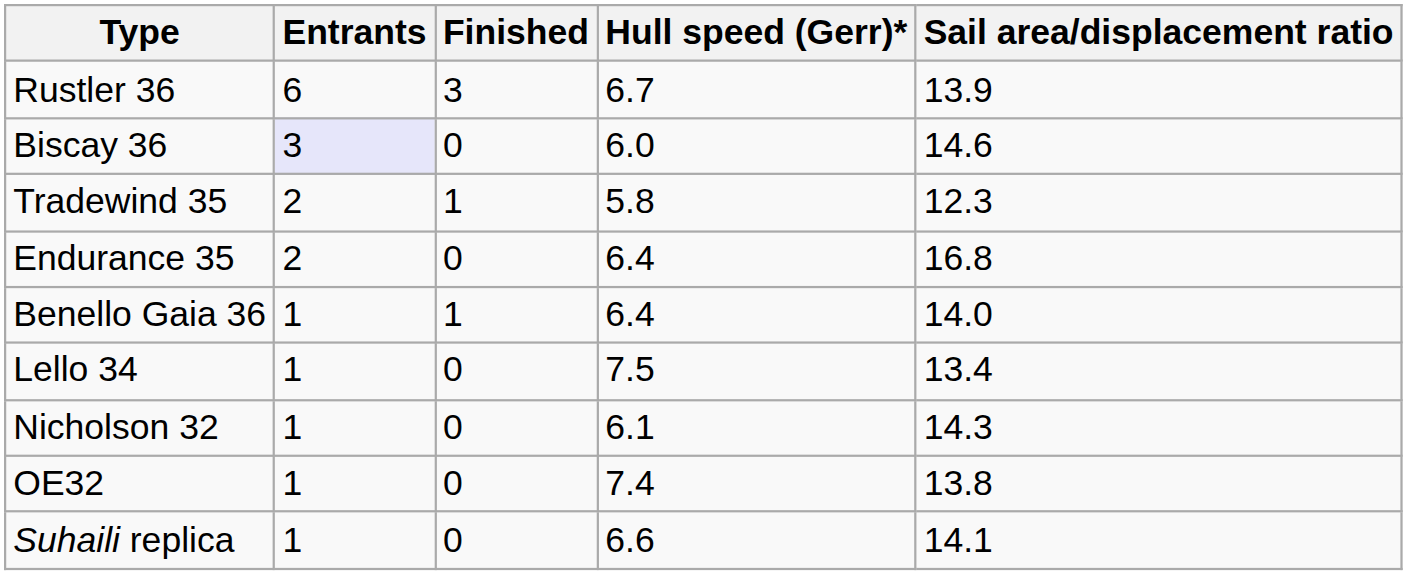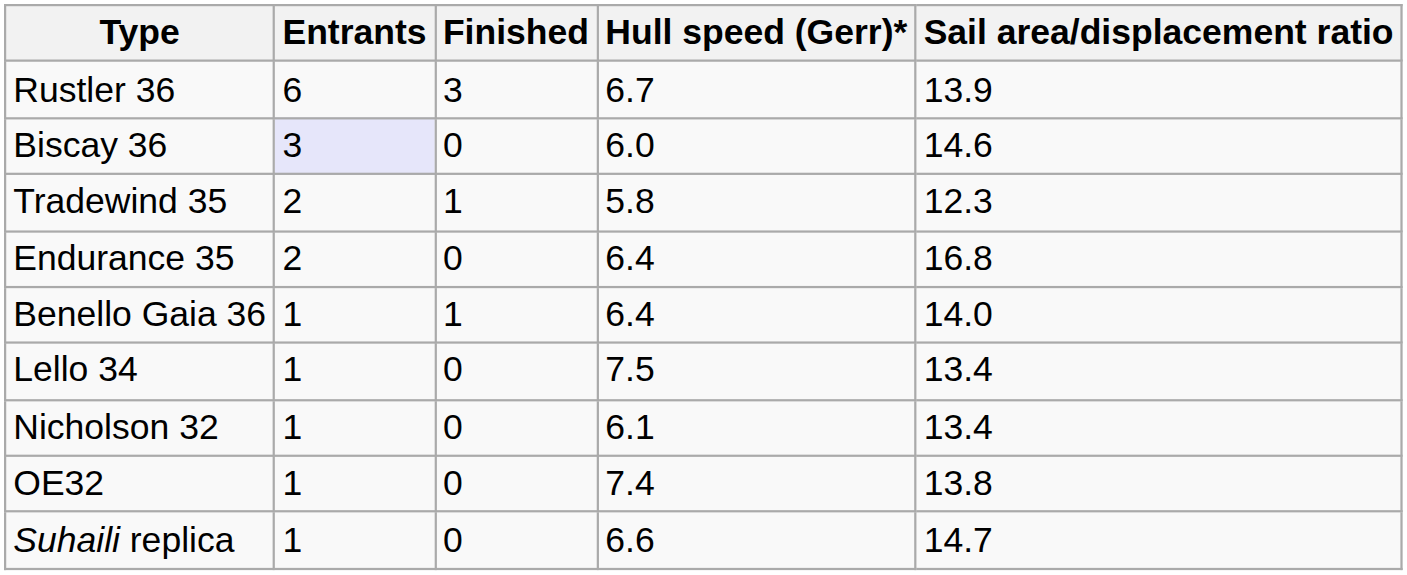Nicholson 32 | Sail area/displacement ratio: 14.3 -> 13.4
Suhaili replica | Sail area/displacement ratio: 14.1 -> 14.7
